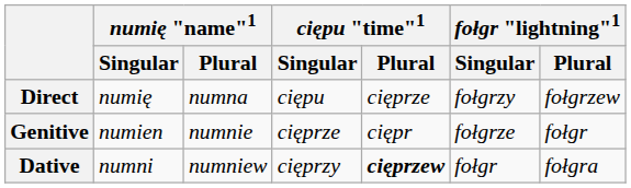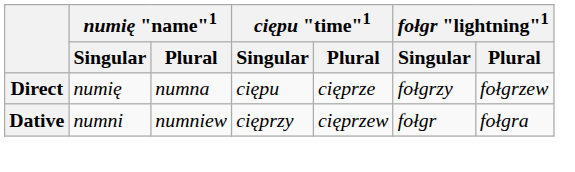- row: Genitive | numien | numnie | cięprze | ciępr | fołgrze | fołgr
Dative | ciępu "time"1 / Plural: bold -> normal
